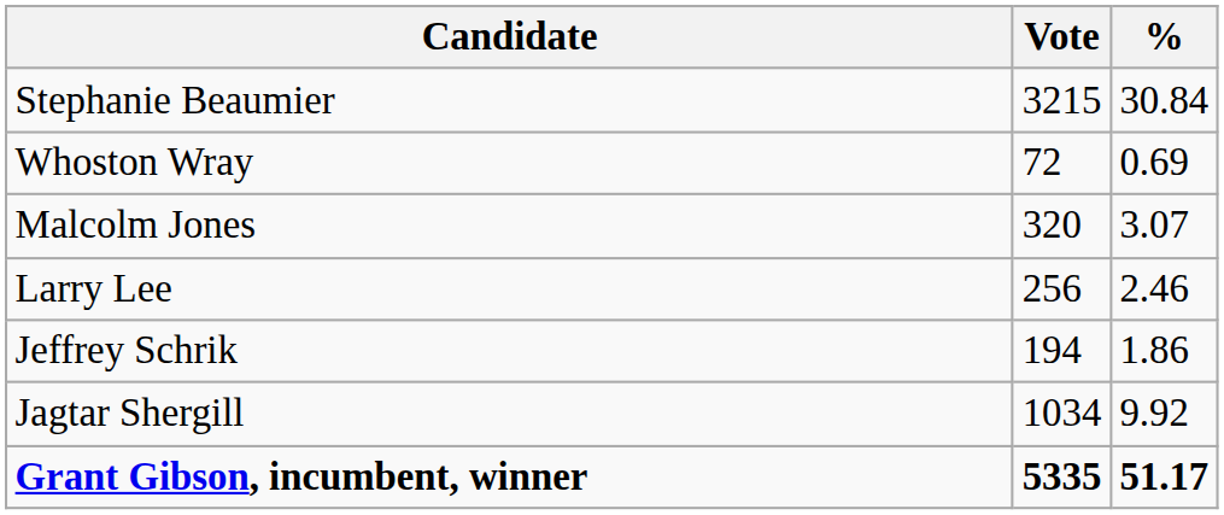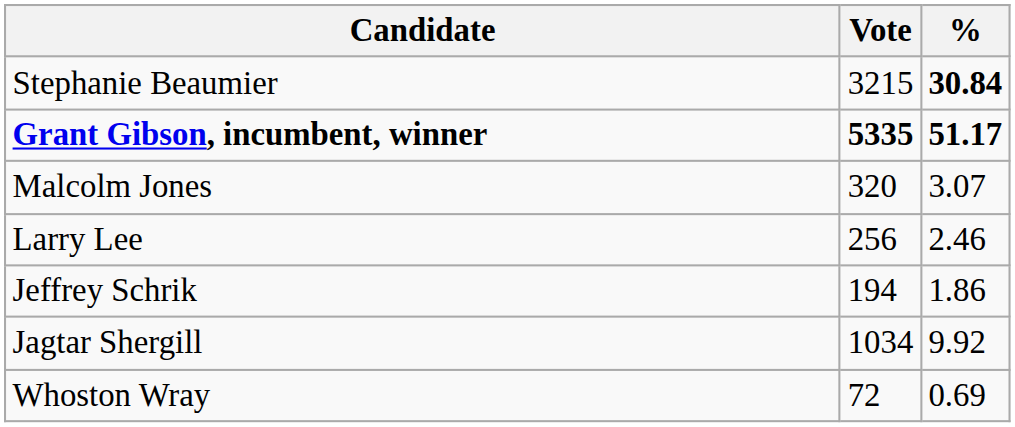Stephanie Beaumier | %: normal -> bold
rows swapped: Grant Gibson, incumbent, winner <-> Whoston Wray
